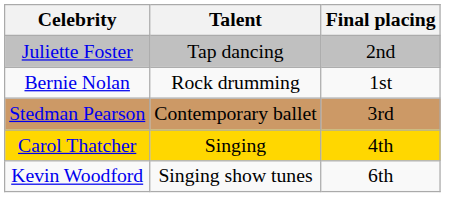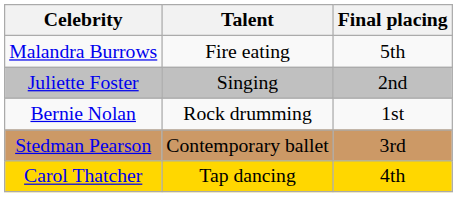+ row: Malandra Burrows | Fire eating | 5th
Juliette Foster | Talent: Tap dancing -> Singing
Carol Thatcher | Talent: Singing -> Tap dancing
- row: Kevin Woodford | Singing show tunes | 6th
